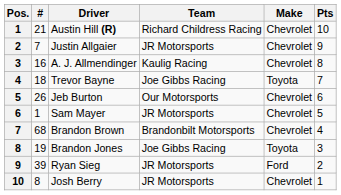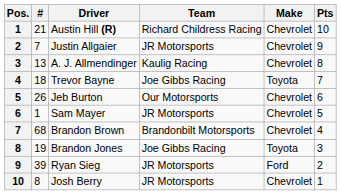A. J. Allmendinger | #: 16 -> 13
